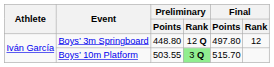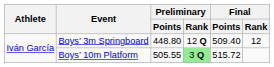Boys’ 3m Springboard | Final / Points: 497.80 -> 509.40
Boys’ 10m Platform | Preliminary / Points: 503.55 -> 505.55
Boys’ 10m Platform | Final / Points: 515.70 -> 515.72
